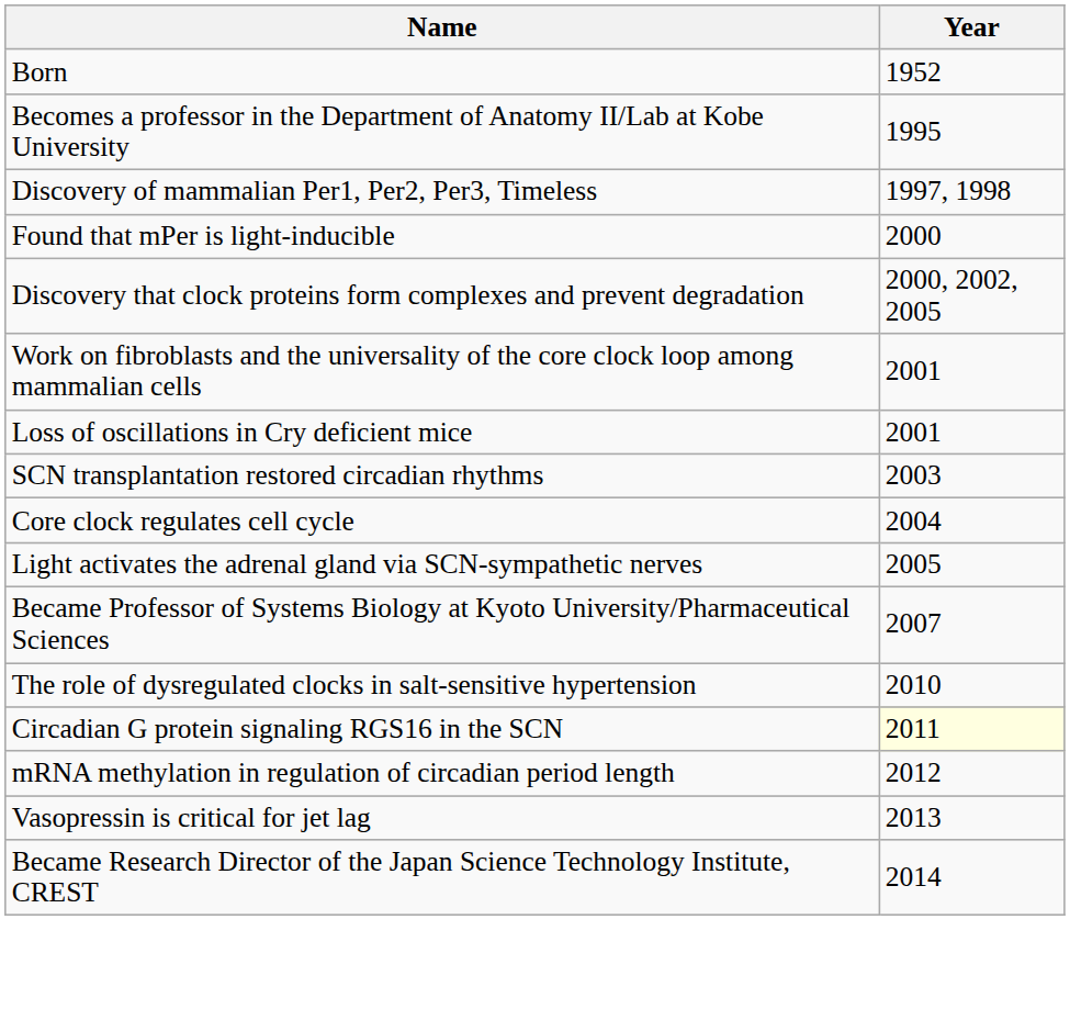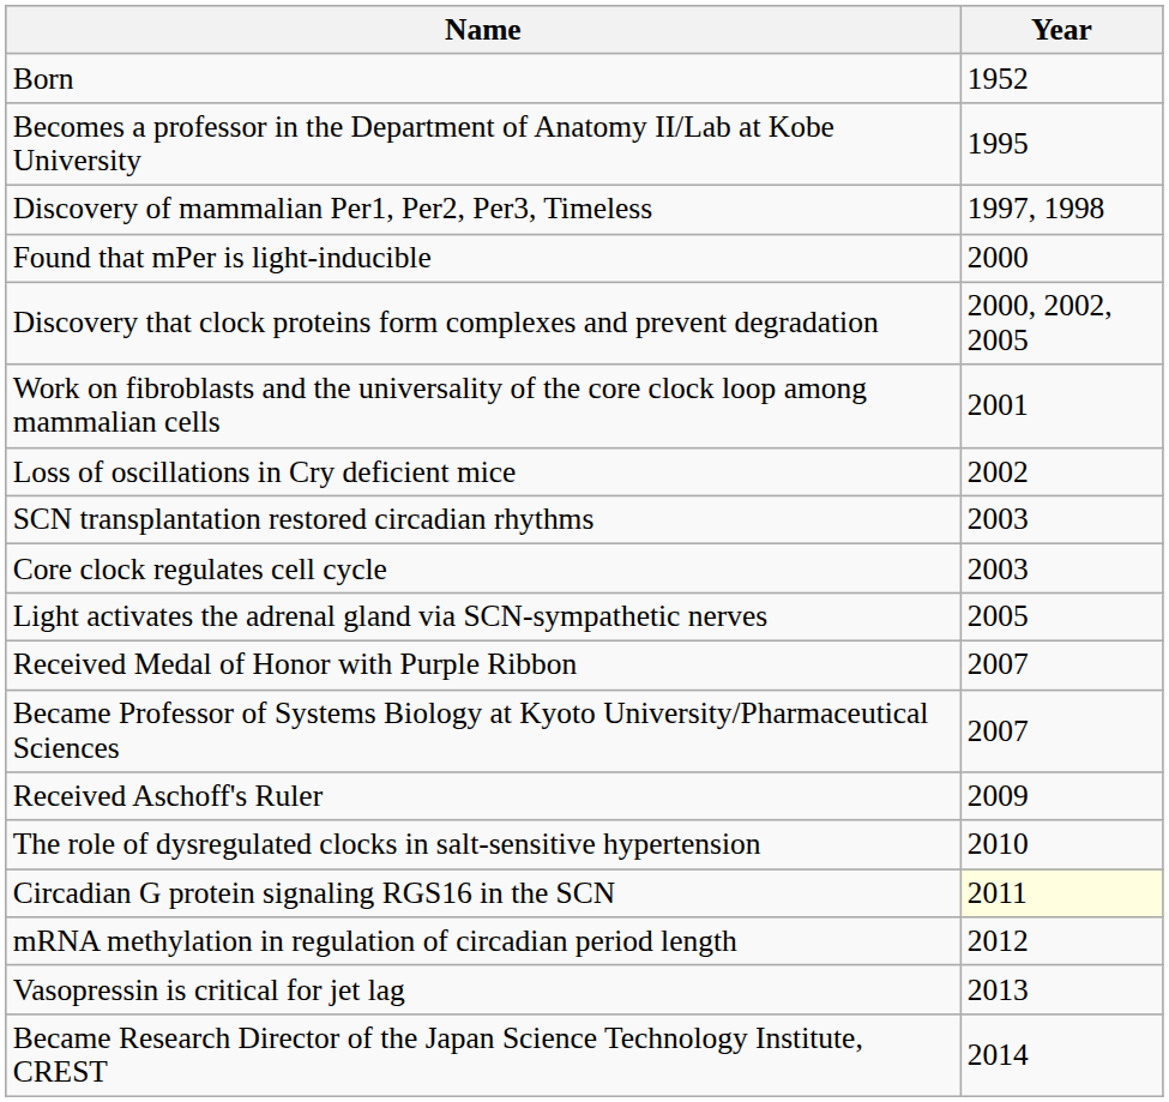Loss of oscillations in Cry deficient mice | Year: 2001 -> 2002
Core clock regulates cell cycle | Year: 2004 -> 2003
+ row: Received Medal of Honor with Purple Ribbon | 2007
+ row: Received Aschoff's Ruler | 2009
